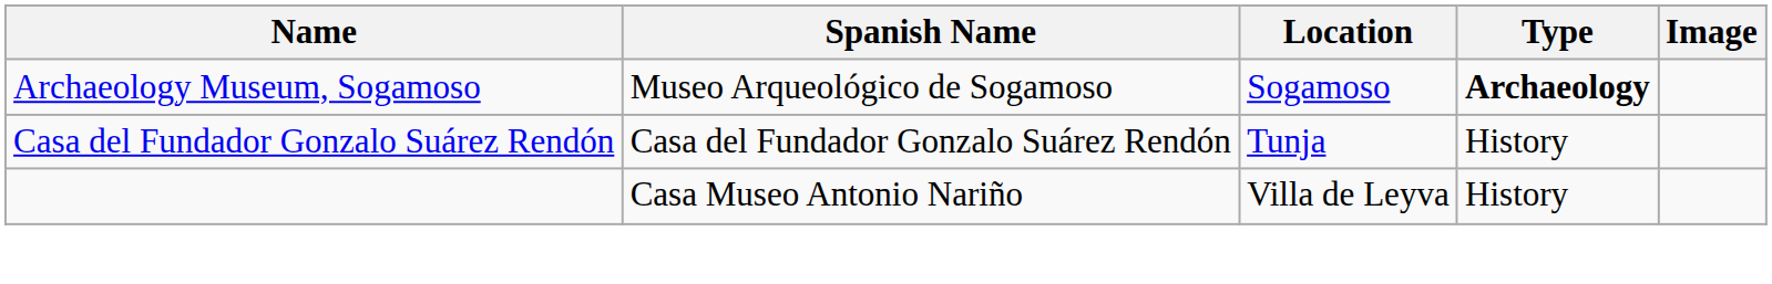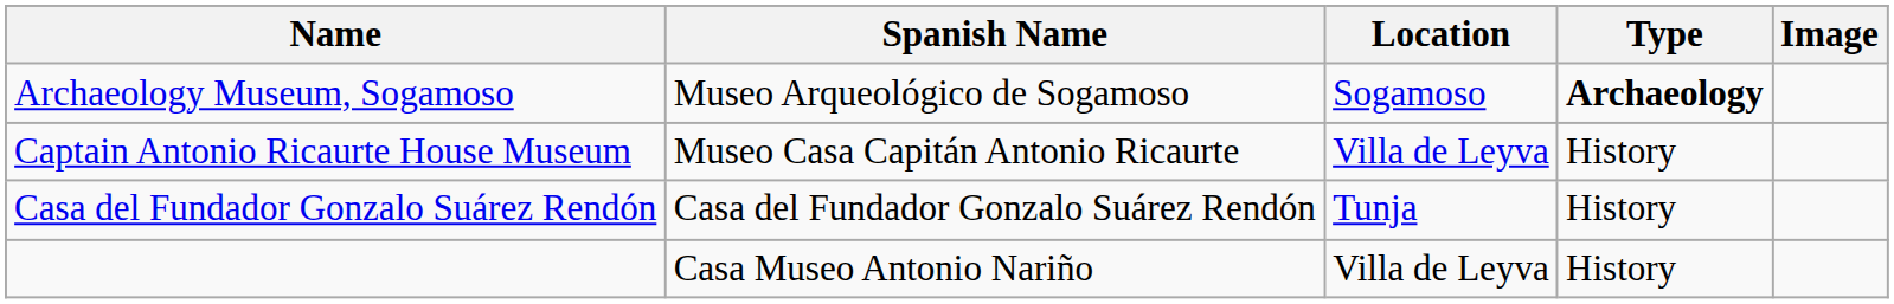+ row: Captain Antonio Ricaurte House Museum | Museo Casa Capitán Antonio Ricaurte | Villa de Leyva | History
